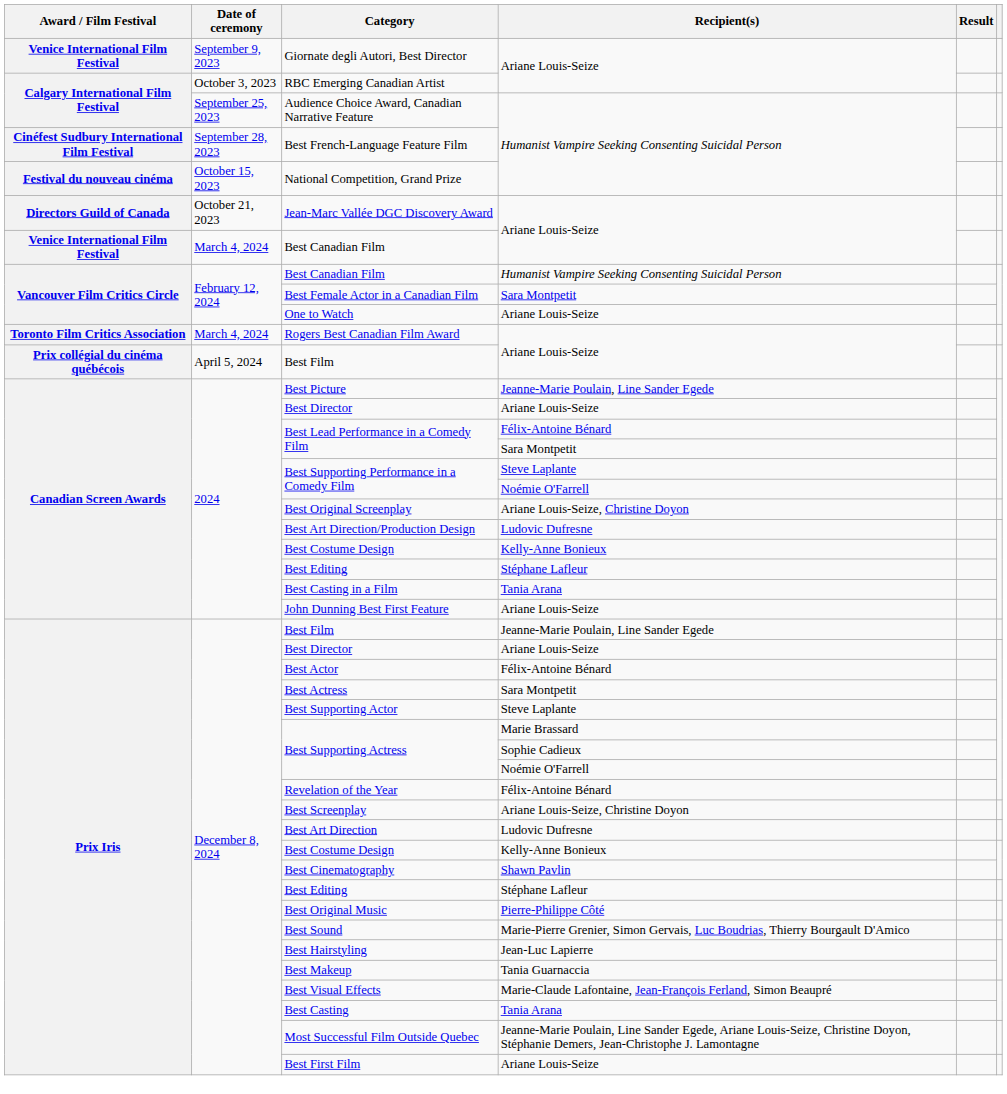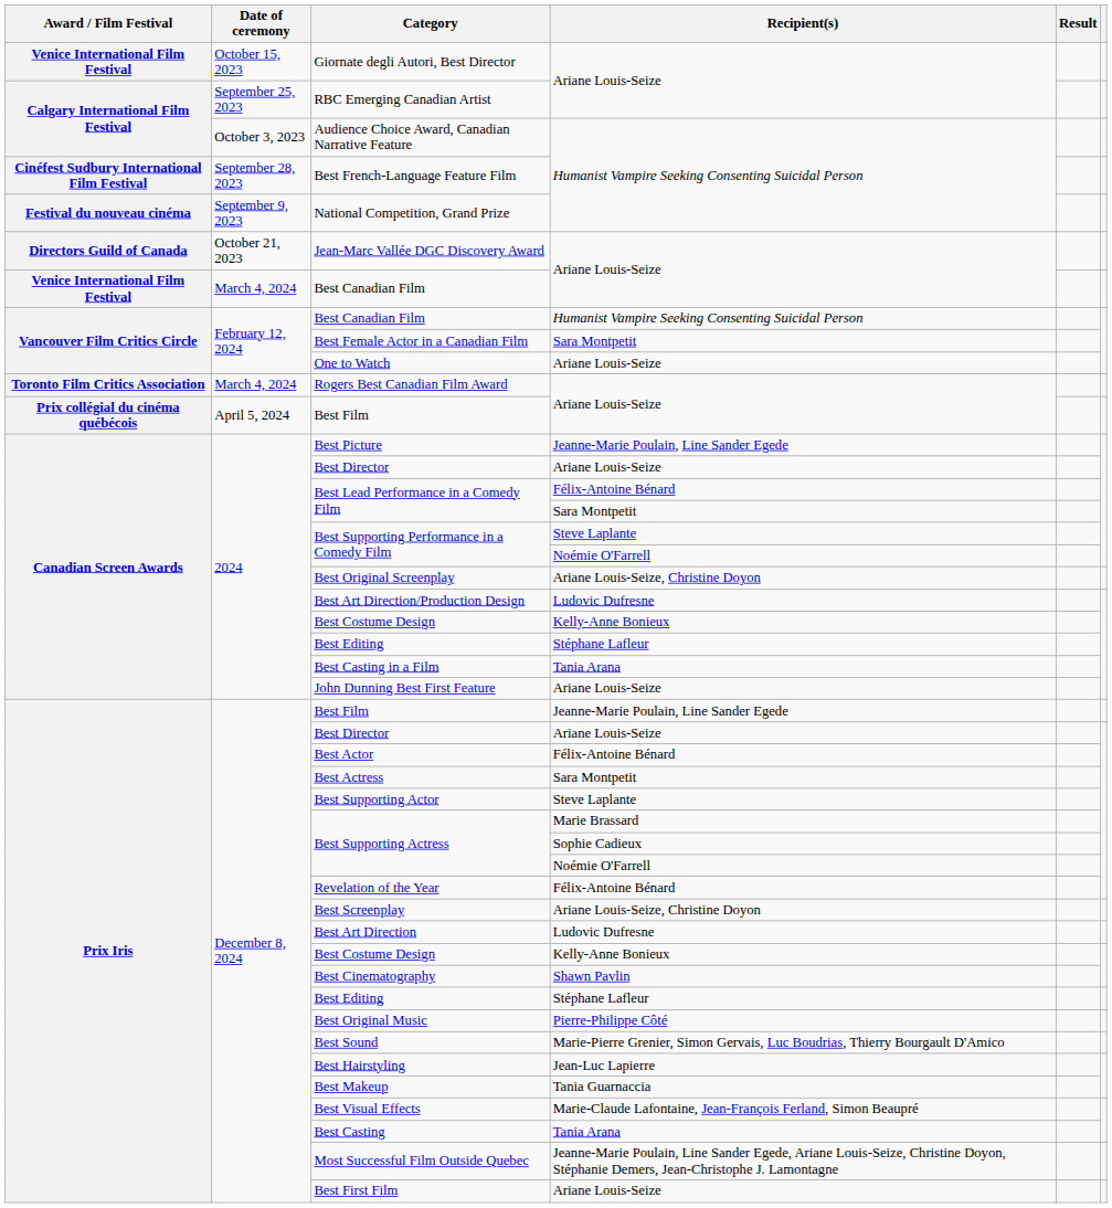Giornate degli Autori, Best Director | Date of ceremony: September 9, 2023 -> October 15, 2023
RBC Emerging Canadian Artist | Date of ceremony: October 3, 2023 -> September 25, 2023
Audience Choice Award, Canadian Narrative Feature | Date of ceremony: September 25, 2023 -> October 3, 2023
National Competition, Grand Prize | Date of ceremony: October 15, 2023 -> September 9, 2023
